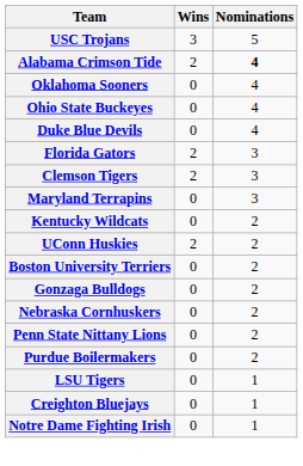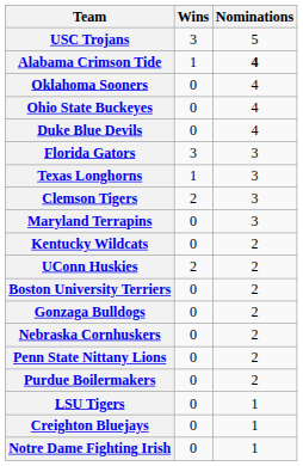Alabama Crimson Tide | Wins: 2 -> 1
Florida Gators | Wins: 2 -> 3
+ row: Texas Longhorns | 1 | 3
